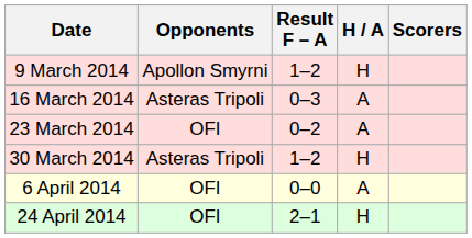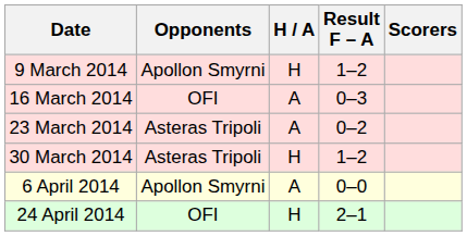columns swapped: H / A <-> Result F – A
16 March 2014 | Opponents: Asteras Tripoli -> OFI
23 March 2014 | Opponents: OFI -> Asteras Tripoli
6 April 2014 | Opponents: OFI -> Apollon Smyrni
